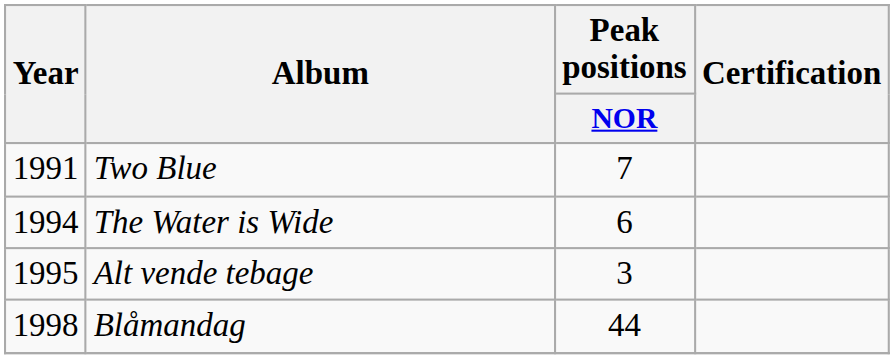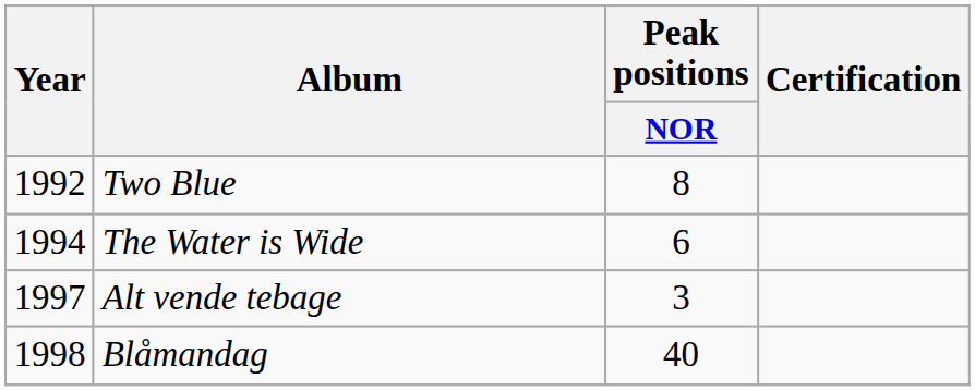Two Blue | Year: 1991 -> 1992
Two Blue | Peak positions / NOR: 7 -> 8
Alt vende tebage | Year: 1995 -> 1997
Blåmandag | Peak positions / NOR: 44 -> 40
